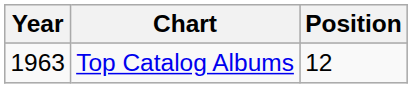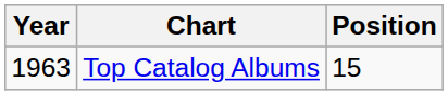Top Catalog Albums | Position: 12 -> 15
